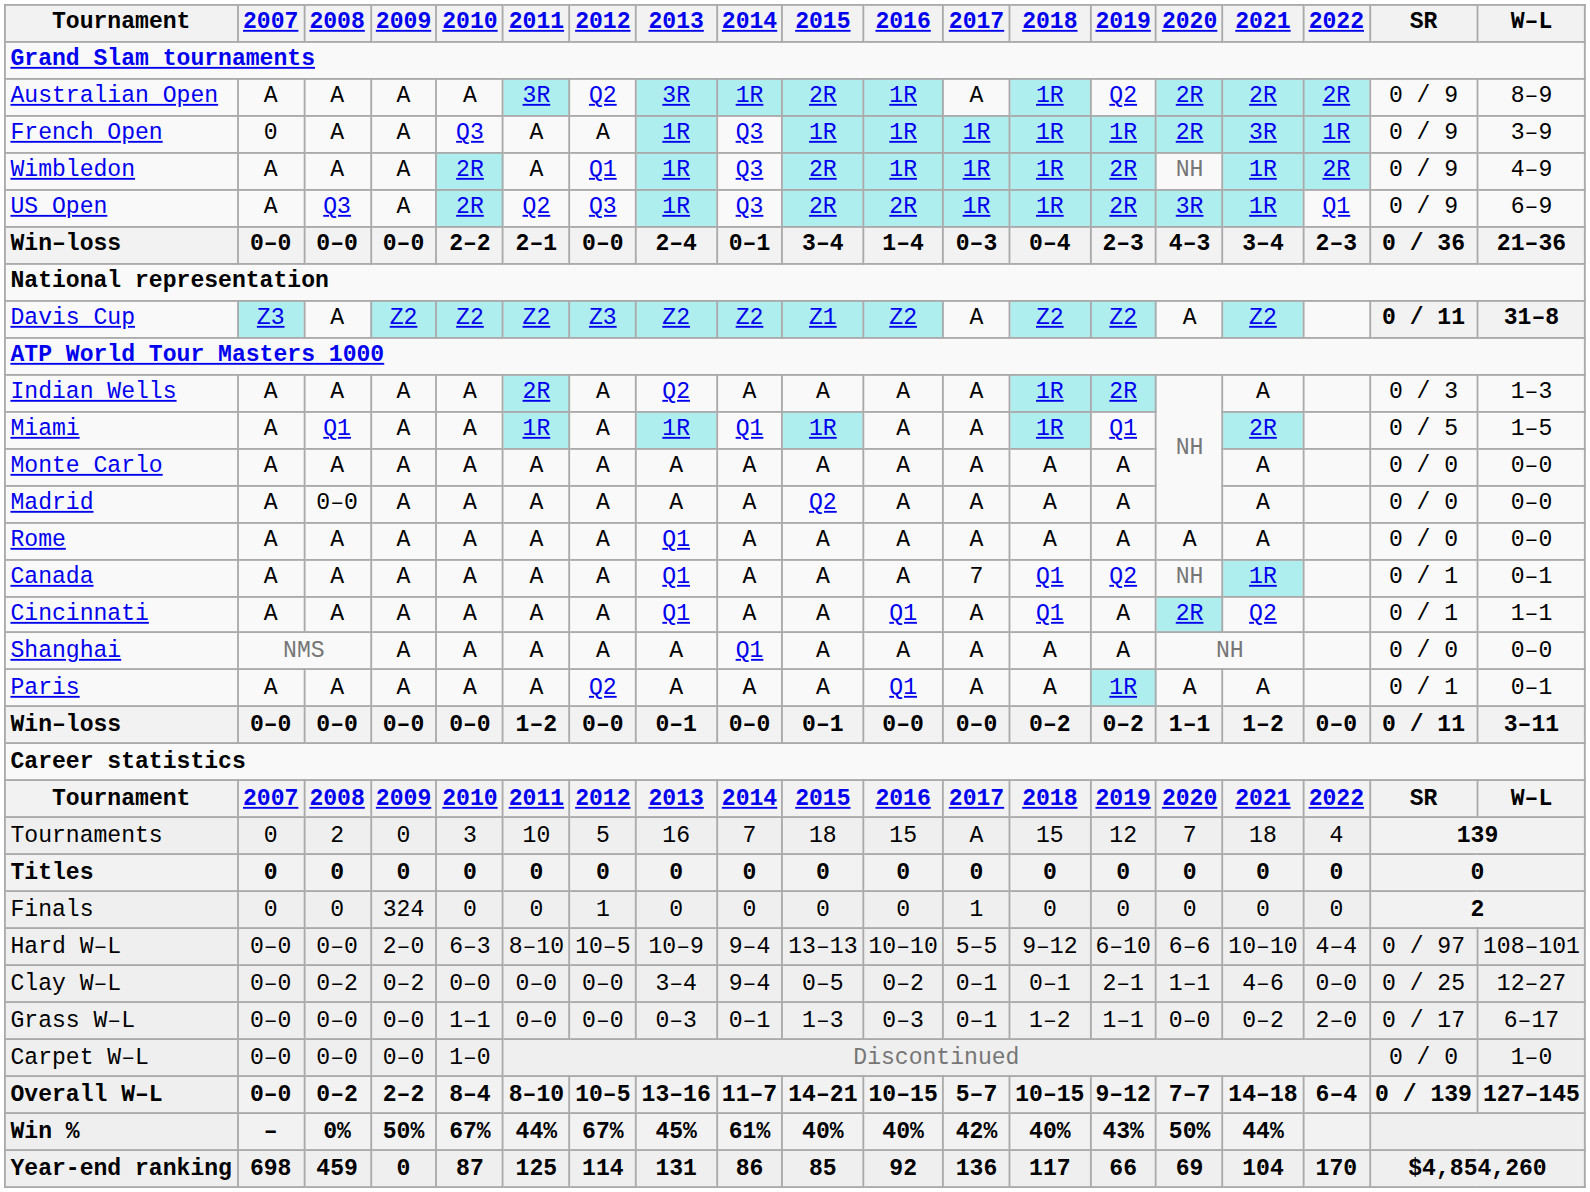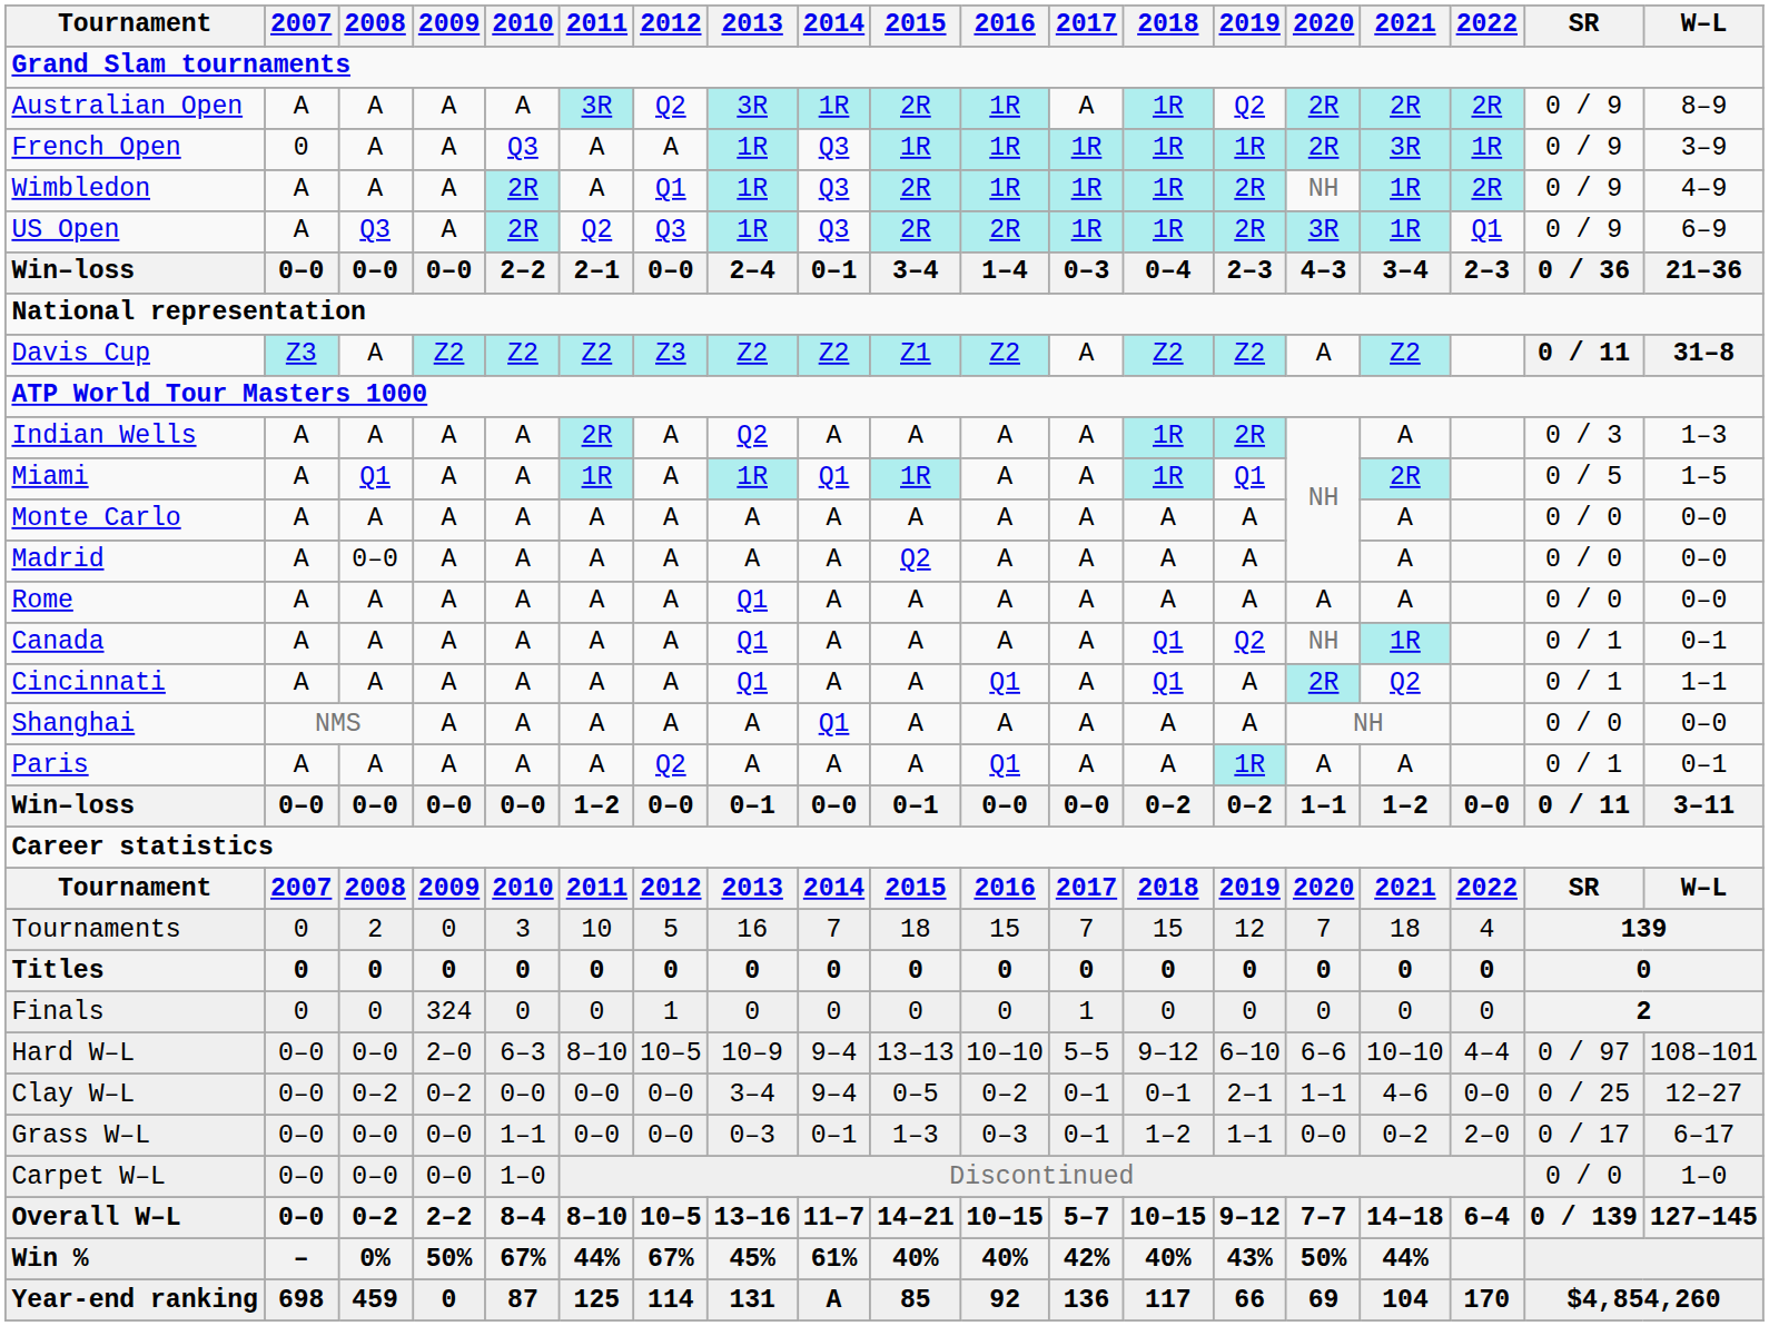Canada | 2017: 7 -> A
Tournaments | 2017: A -> 7
Year-end ranking | 2014: 86 -> A
